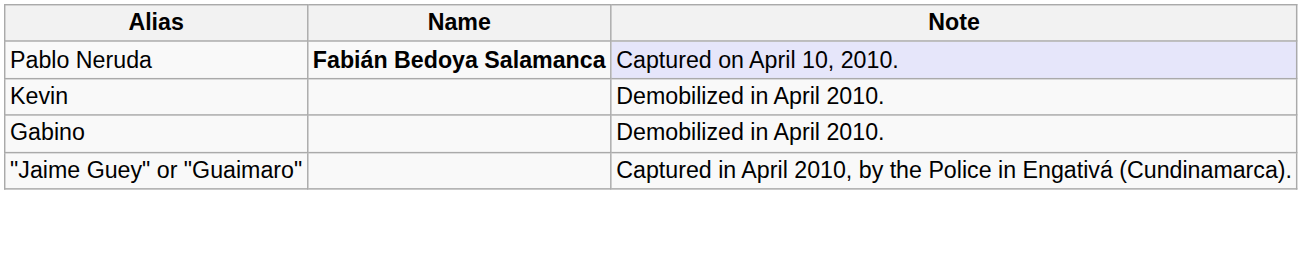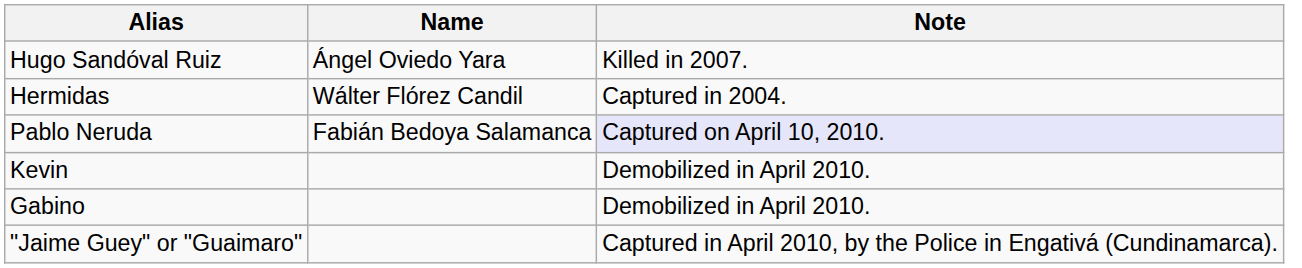+ row: Hugo Sandóval Ruiz | Ángel Oviedo Yara | Killed in 2007.
+ row: Hermidas | Wálter Flórez Candil | Captured in 2004.
Pablo Neruda | Name: bold -> normal
